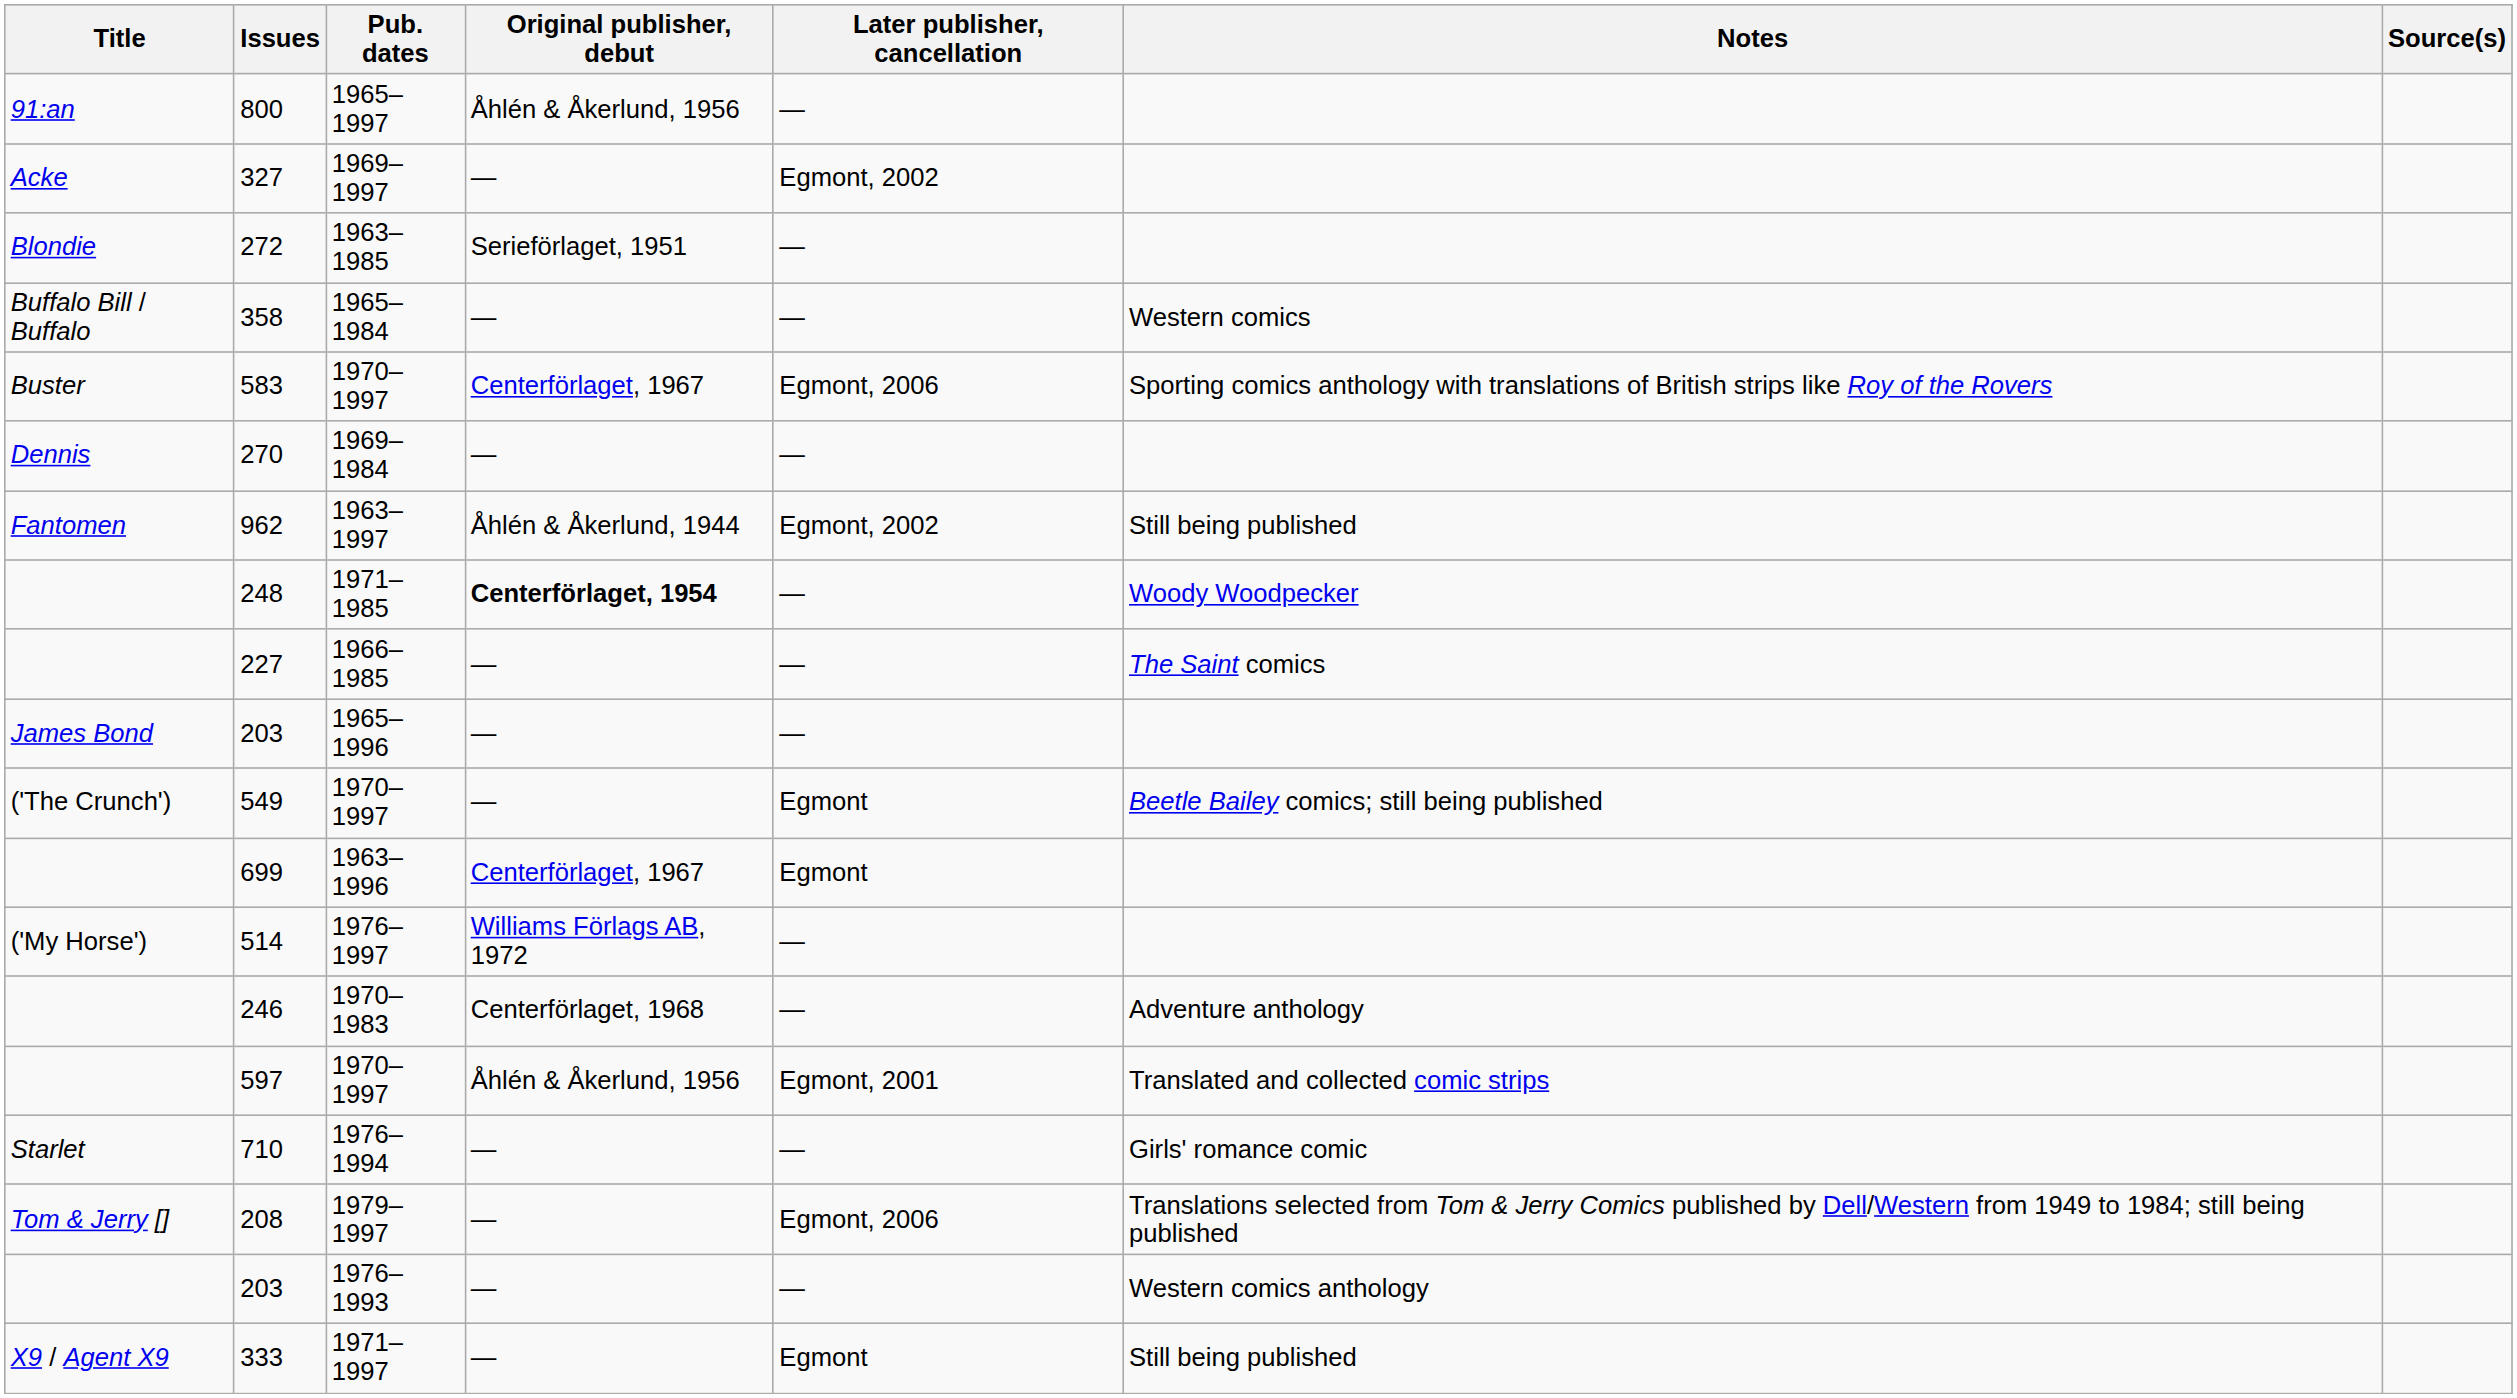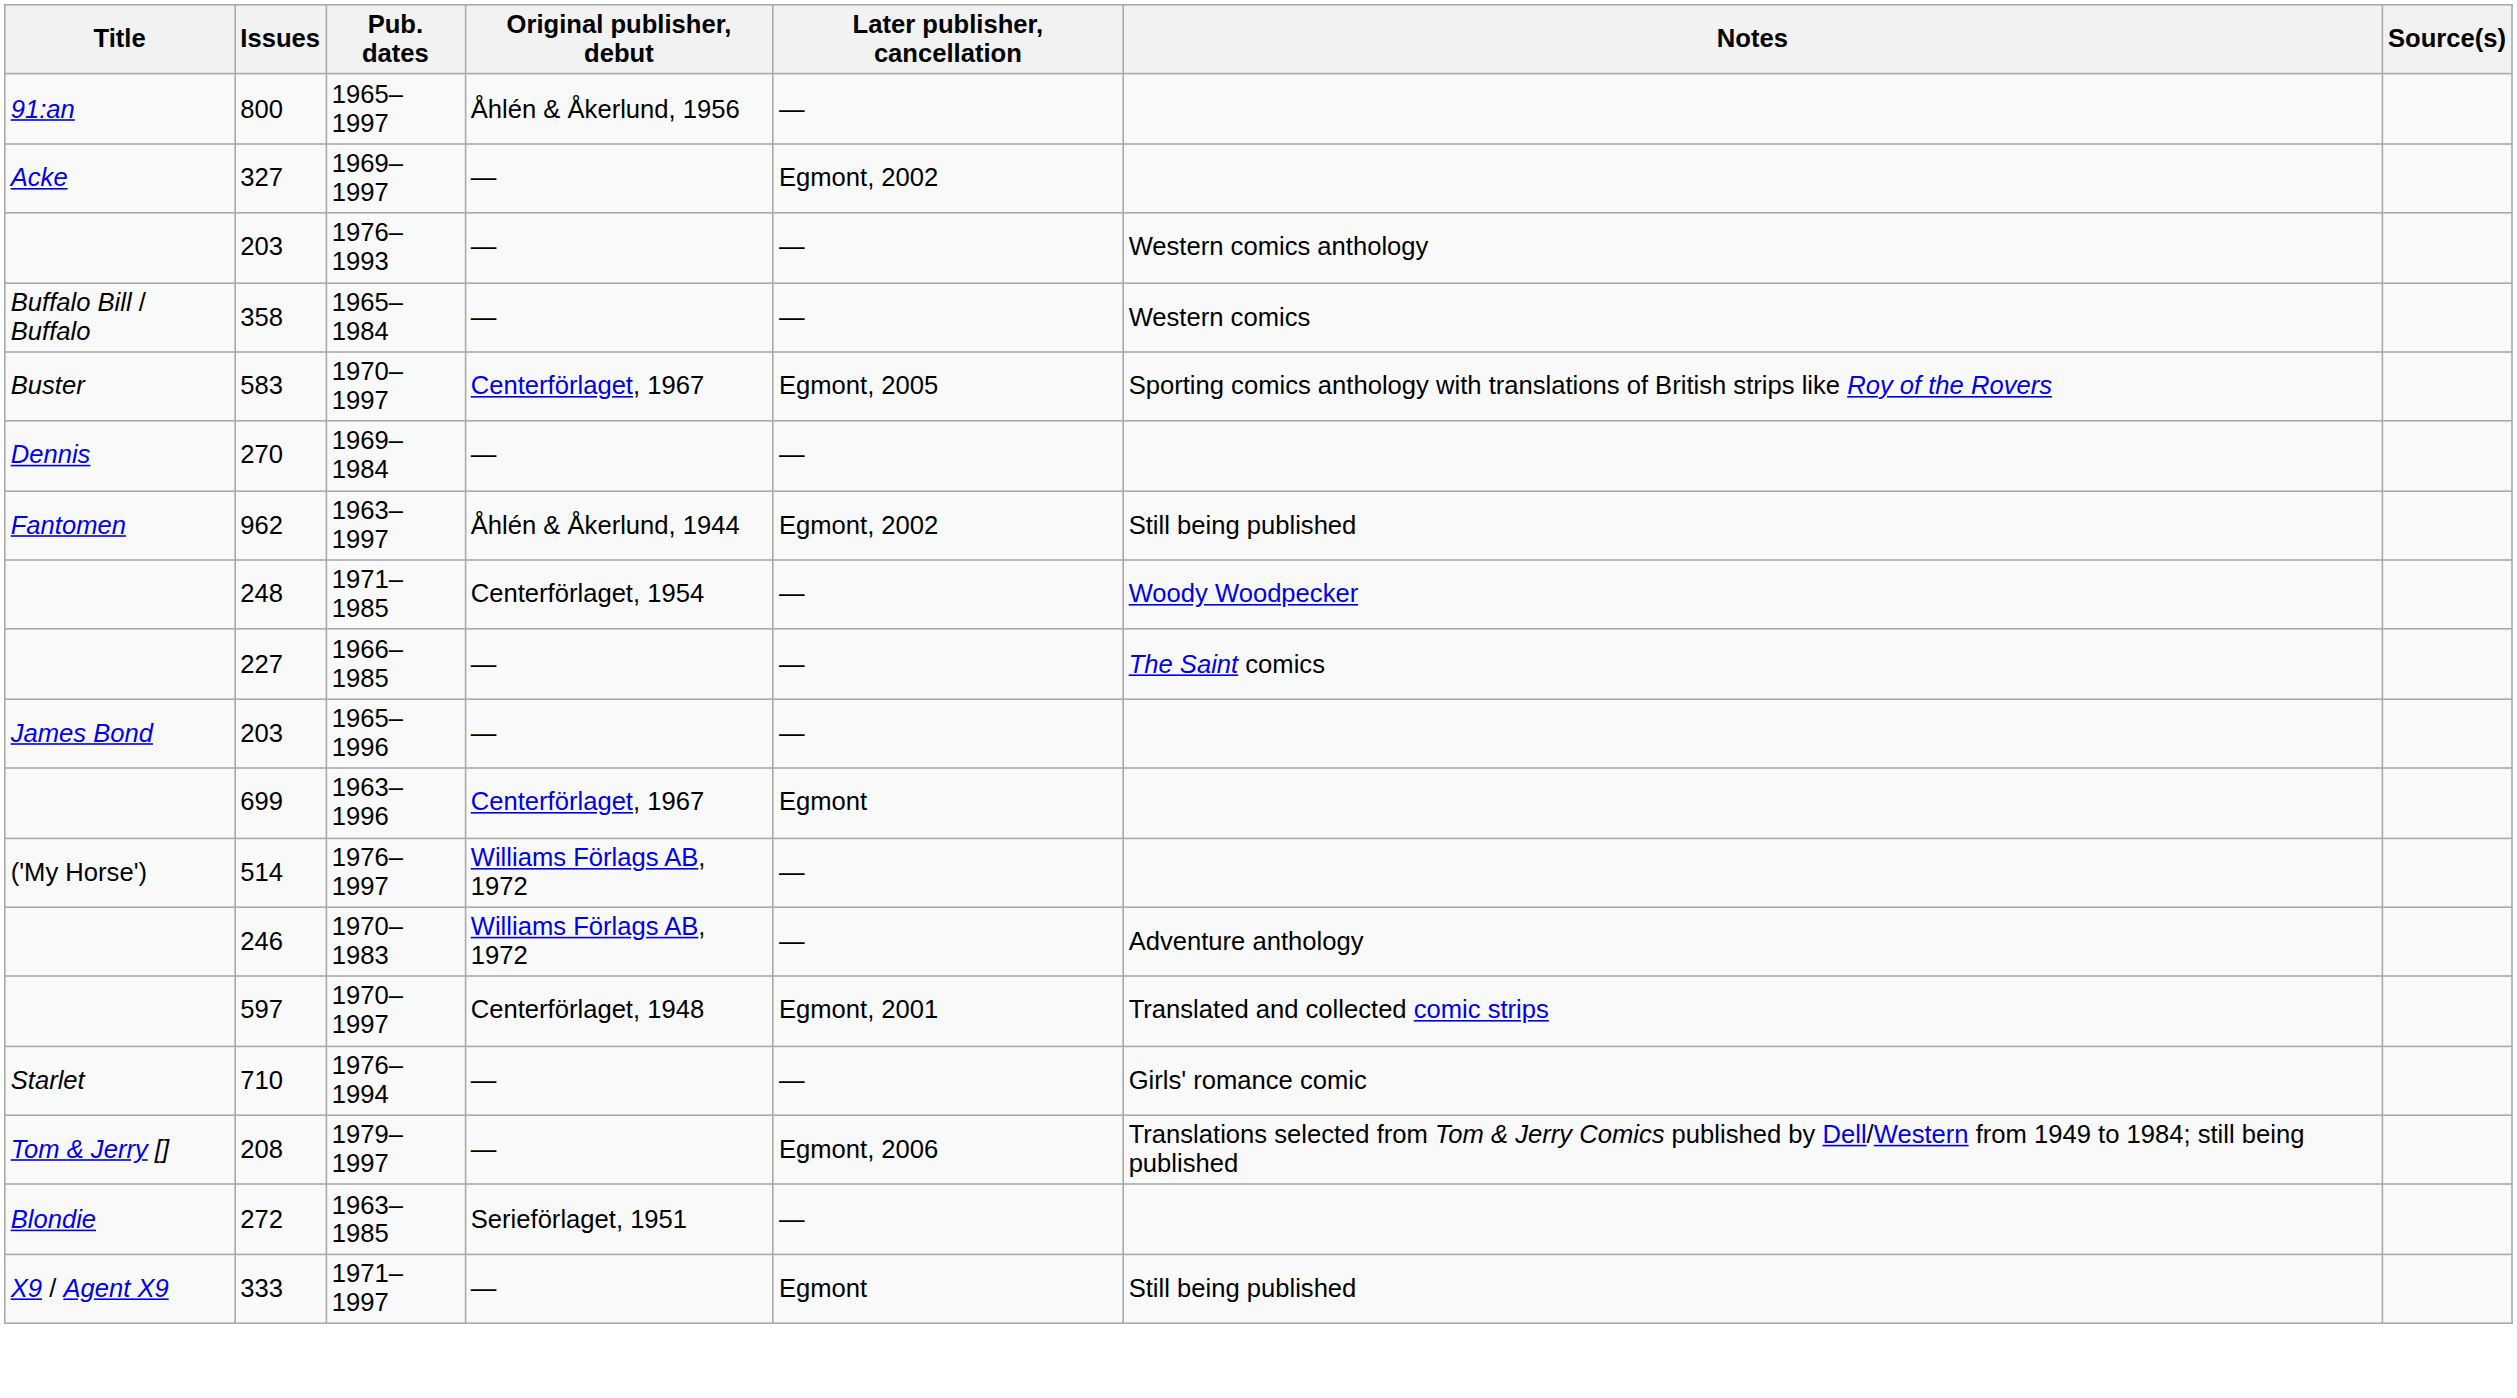rows swapped: 272 <-> 203 / 1976–1993
583 | Later publisher, cancellation: Egmont, 2006 -> Egmont, 2005
248 | Original publisher, debut: bold -> normal
- row: ('The Crunch') | 549 | 1970–1997 | — | Egmont | Beetle Bailey comics; still being published
246 | Original publisher, debut: Centerförlaget, 1968 -> Williams Förlags AB, 1972
597 | Original publisher, debut: Åhlén & Åkerlund, 1956 -> Centerförlaget, 1948
